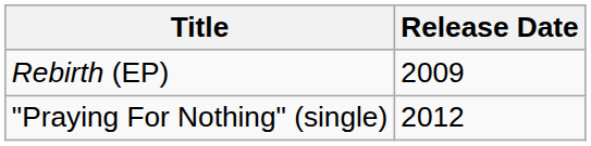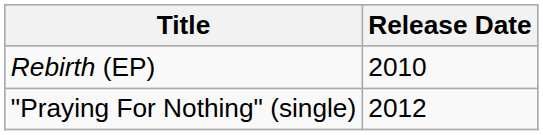Rebirth (EP) | Release Date: 2009 -> 2010
